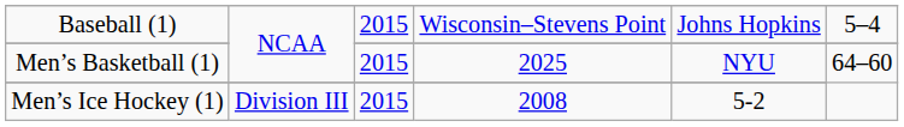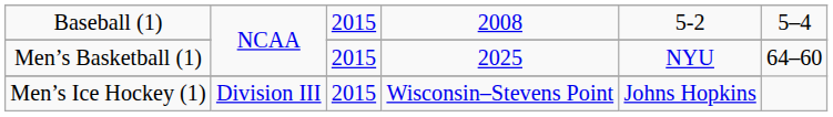Baseball (1) | column 4: Wisconsin–Stevens Point -> 2008
Baseball (1) | column 5: Johns Hopkins -> 5-2
Men’s Ice Hockey (1) | column 4: 2008 -> Wisconsin–Stevens Point
Men’s Ice Hockey (1) | column 5: 5-2 -> Johns Hopkins
